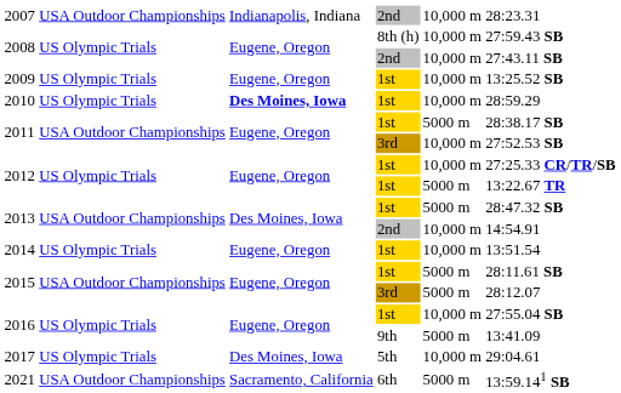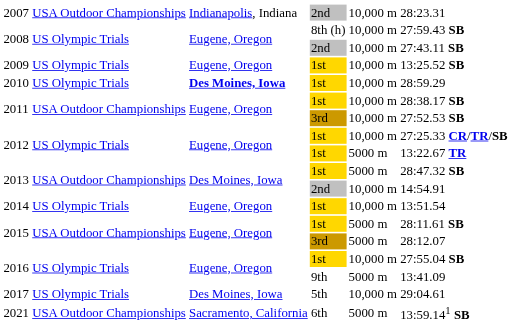2011 / 1st | column 5: 5000 m -> 10,000 m
